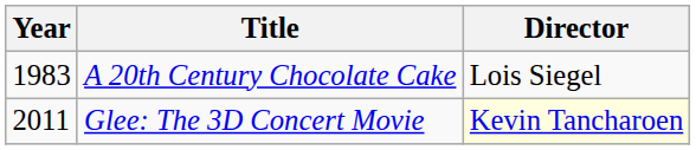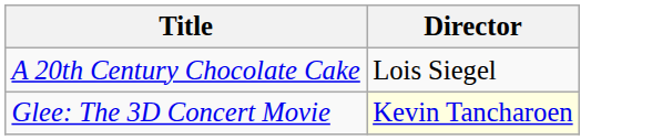- column: Year | 1983 | 2011
